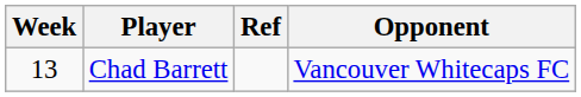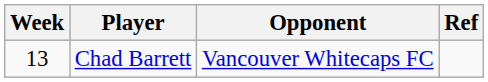columns swapped: Opponent <-> Ref
